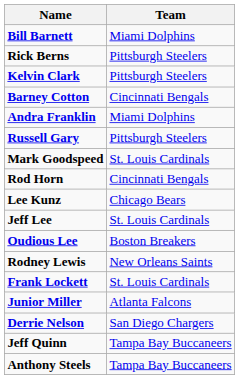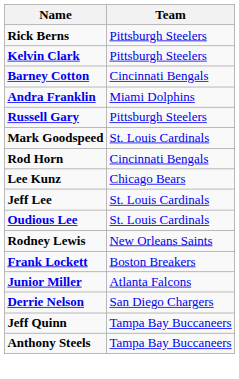- row: Bill Barnett | Miami Dolphins
Oudious Lee | Team: Boston Breakers -> St. Louis Cardinals
Frank Lockett | Team: St. Louis Cardinals -> Boston Breakers
